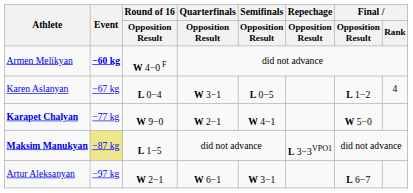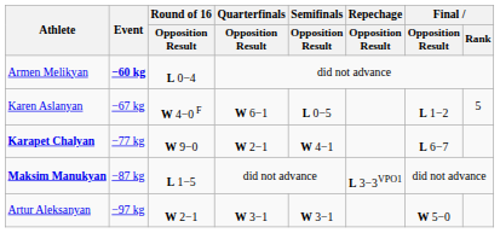Armen Melikyan | Round of 16 / Opposition Result: W 4−0 F -> L 0−4
Karen Aslanyan | Round of 16 / Opposition Result: L 0−4 -> W 4−0 F
Karen Aslanyan | Quarterfinals / Opposition Result: W 3−1 -> W 6−1
Karen Aslanyan | Final / Rank: 4 -> 5
Karapet Chalyan | Final / Opposition Result: W 5−0 -> L 6−7
Maksim Manukyan | Event: khaki background -> no background
Artur Aleksanyan | Quarterfinals / Opposition Result: W 6−1 -> W 3−1
Artur Aleksanyan | Final / Opposition Result: L 6−7 -> W 5−0
